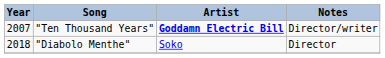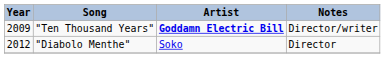"Ten Thousand Years" | Year: 2007 -> 2009
"Diabolo Menthe" | Year: 2018 -> 2012
